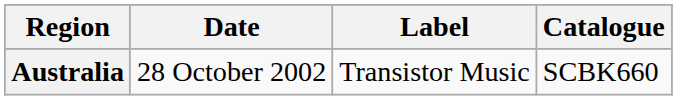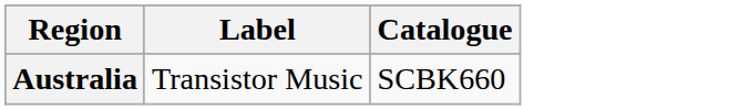- column: Date | 28 October 2002
